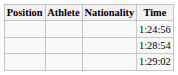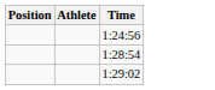- column: Nationality
